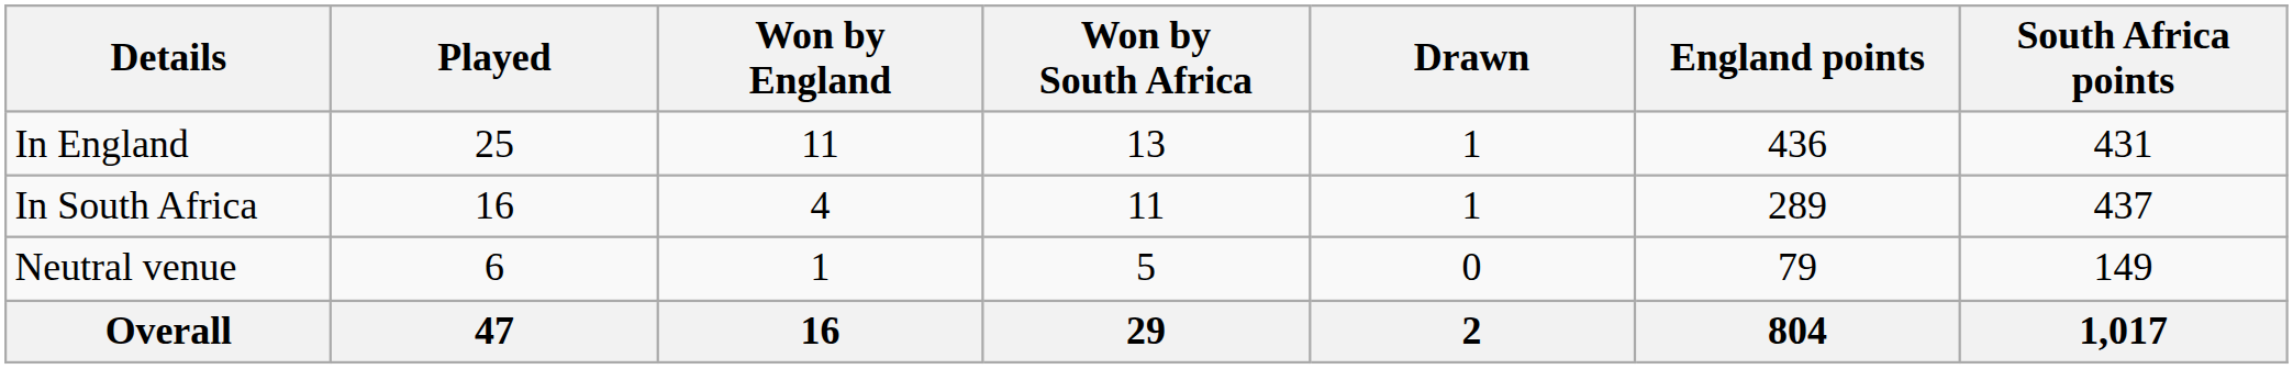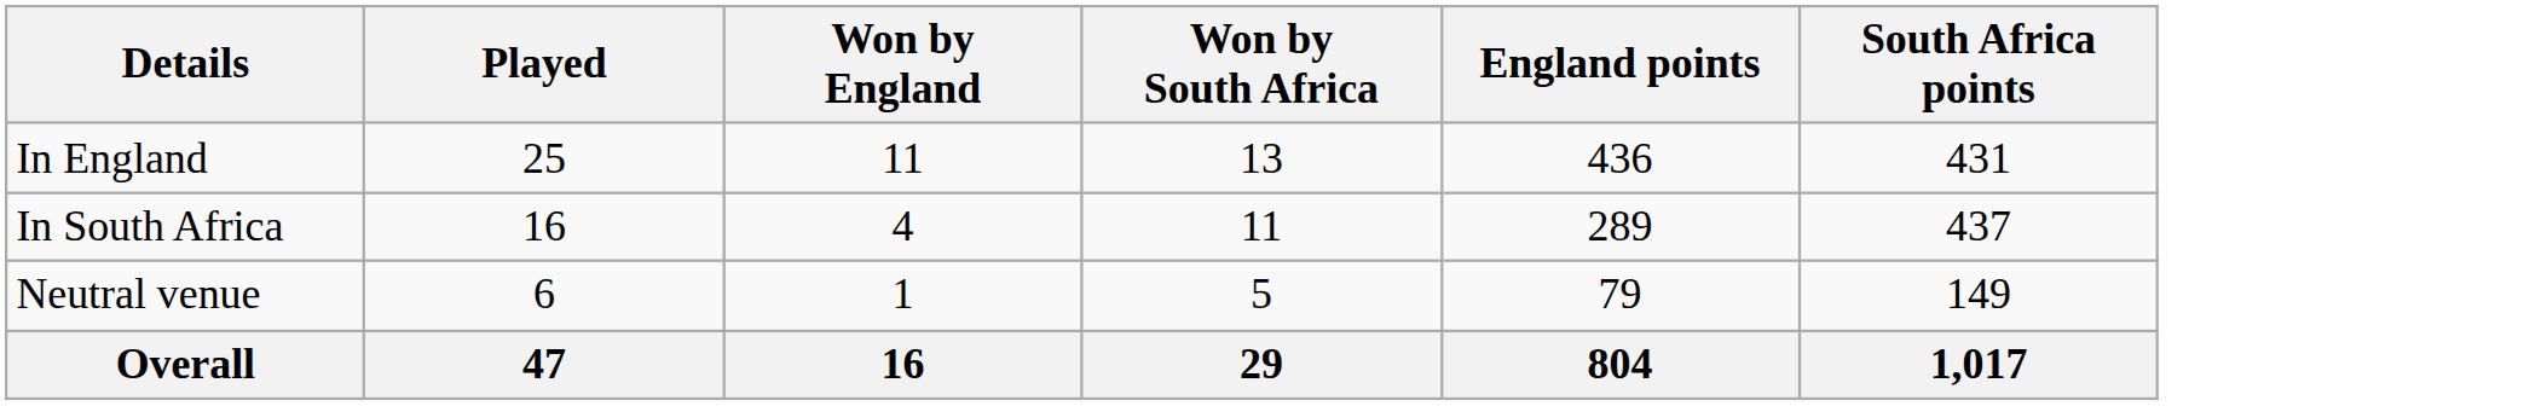- column: Drawn | 1 | 1 | 0 | 2
